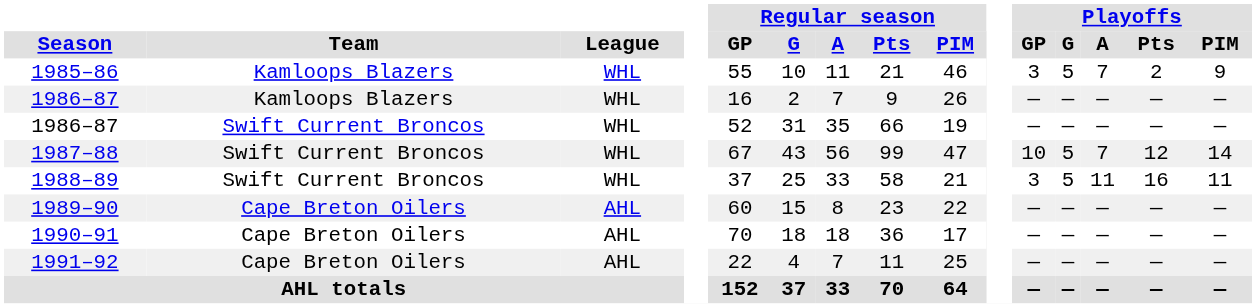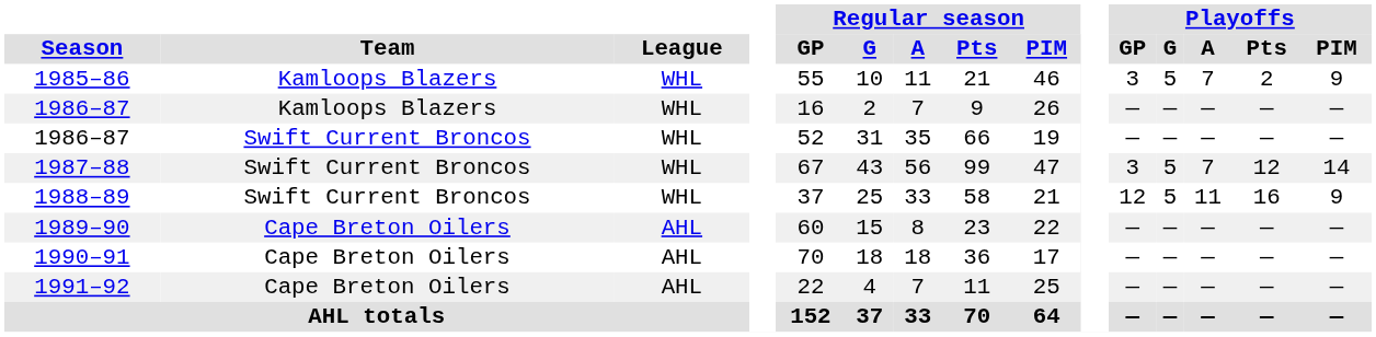1987–88 | Playoffs / GP: 10 -> 3
1988–89 | Playoffs / GP: 3 -> 12
1988–89 | Playoffs / PIM: 11 -> 9
